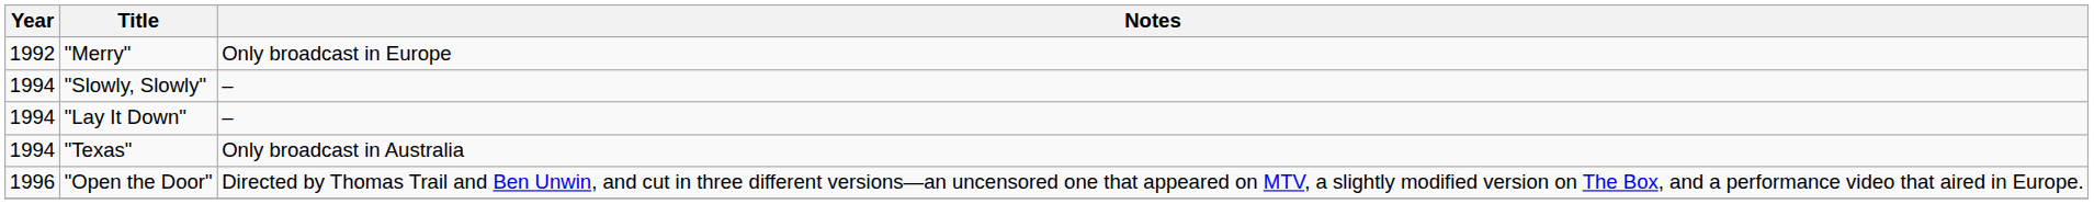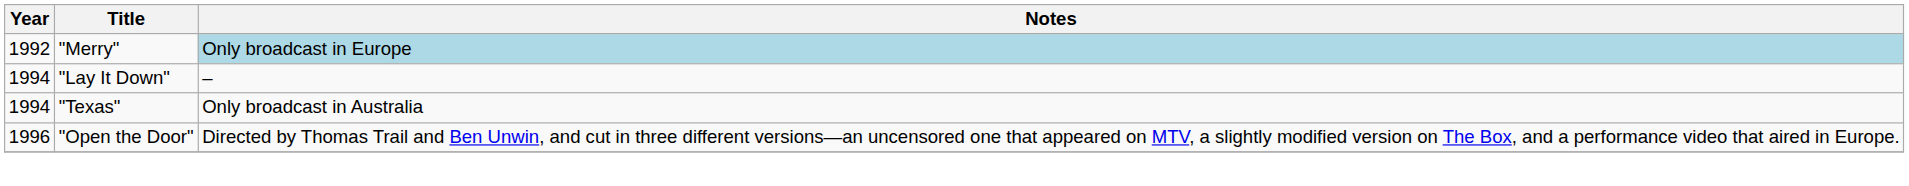"Merry" | Notes: no background -> lightblue background
- row: 1994 | "Slowly, Slowly" | –
